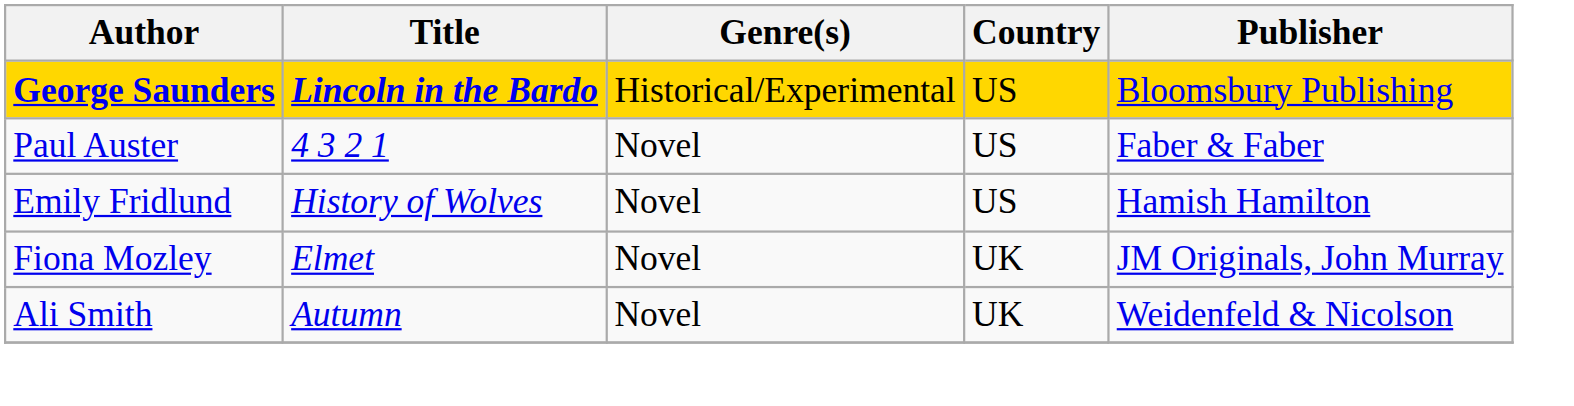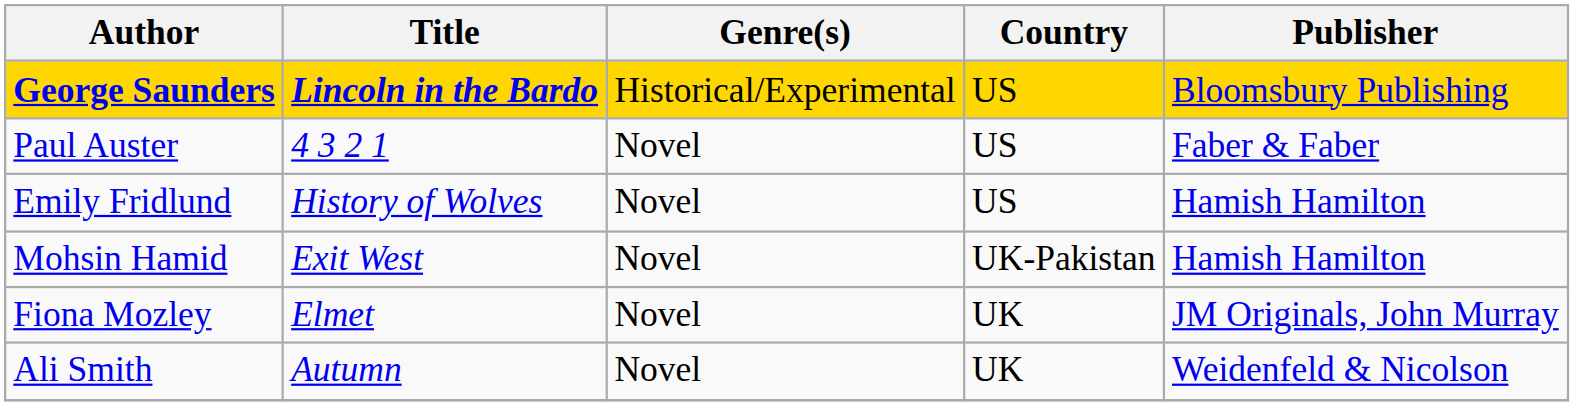+ row: Mohsin Hamid | Exit West | Novel | UK-Pakistan | Hamish Hamilton
